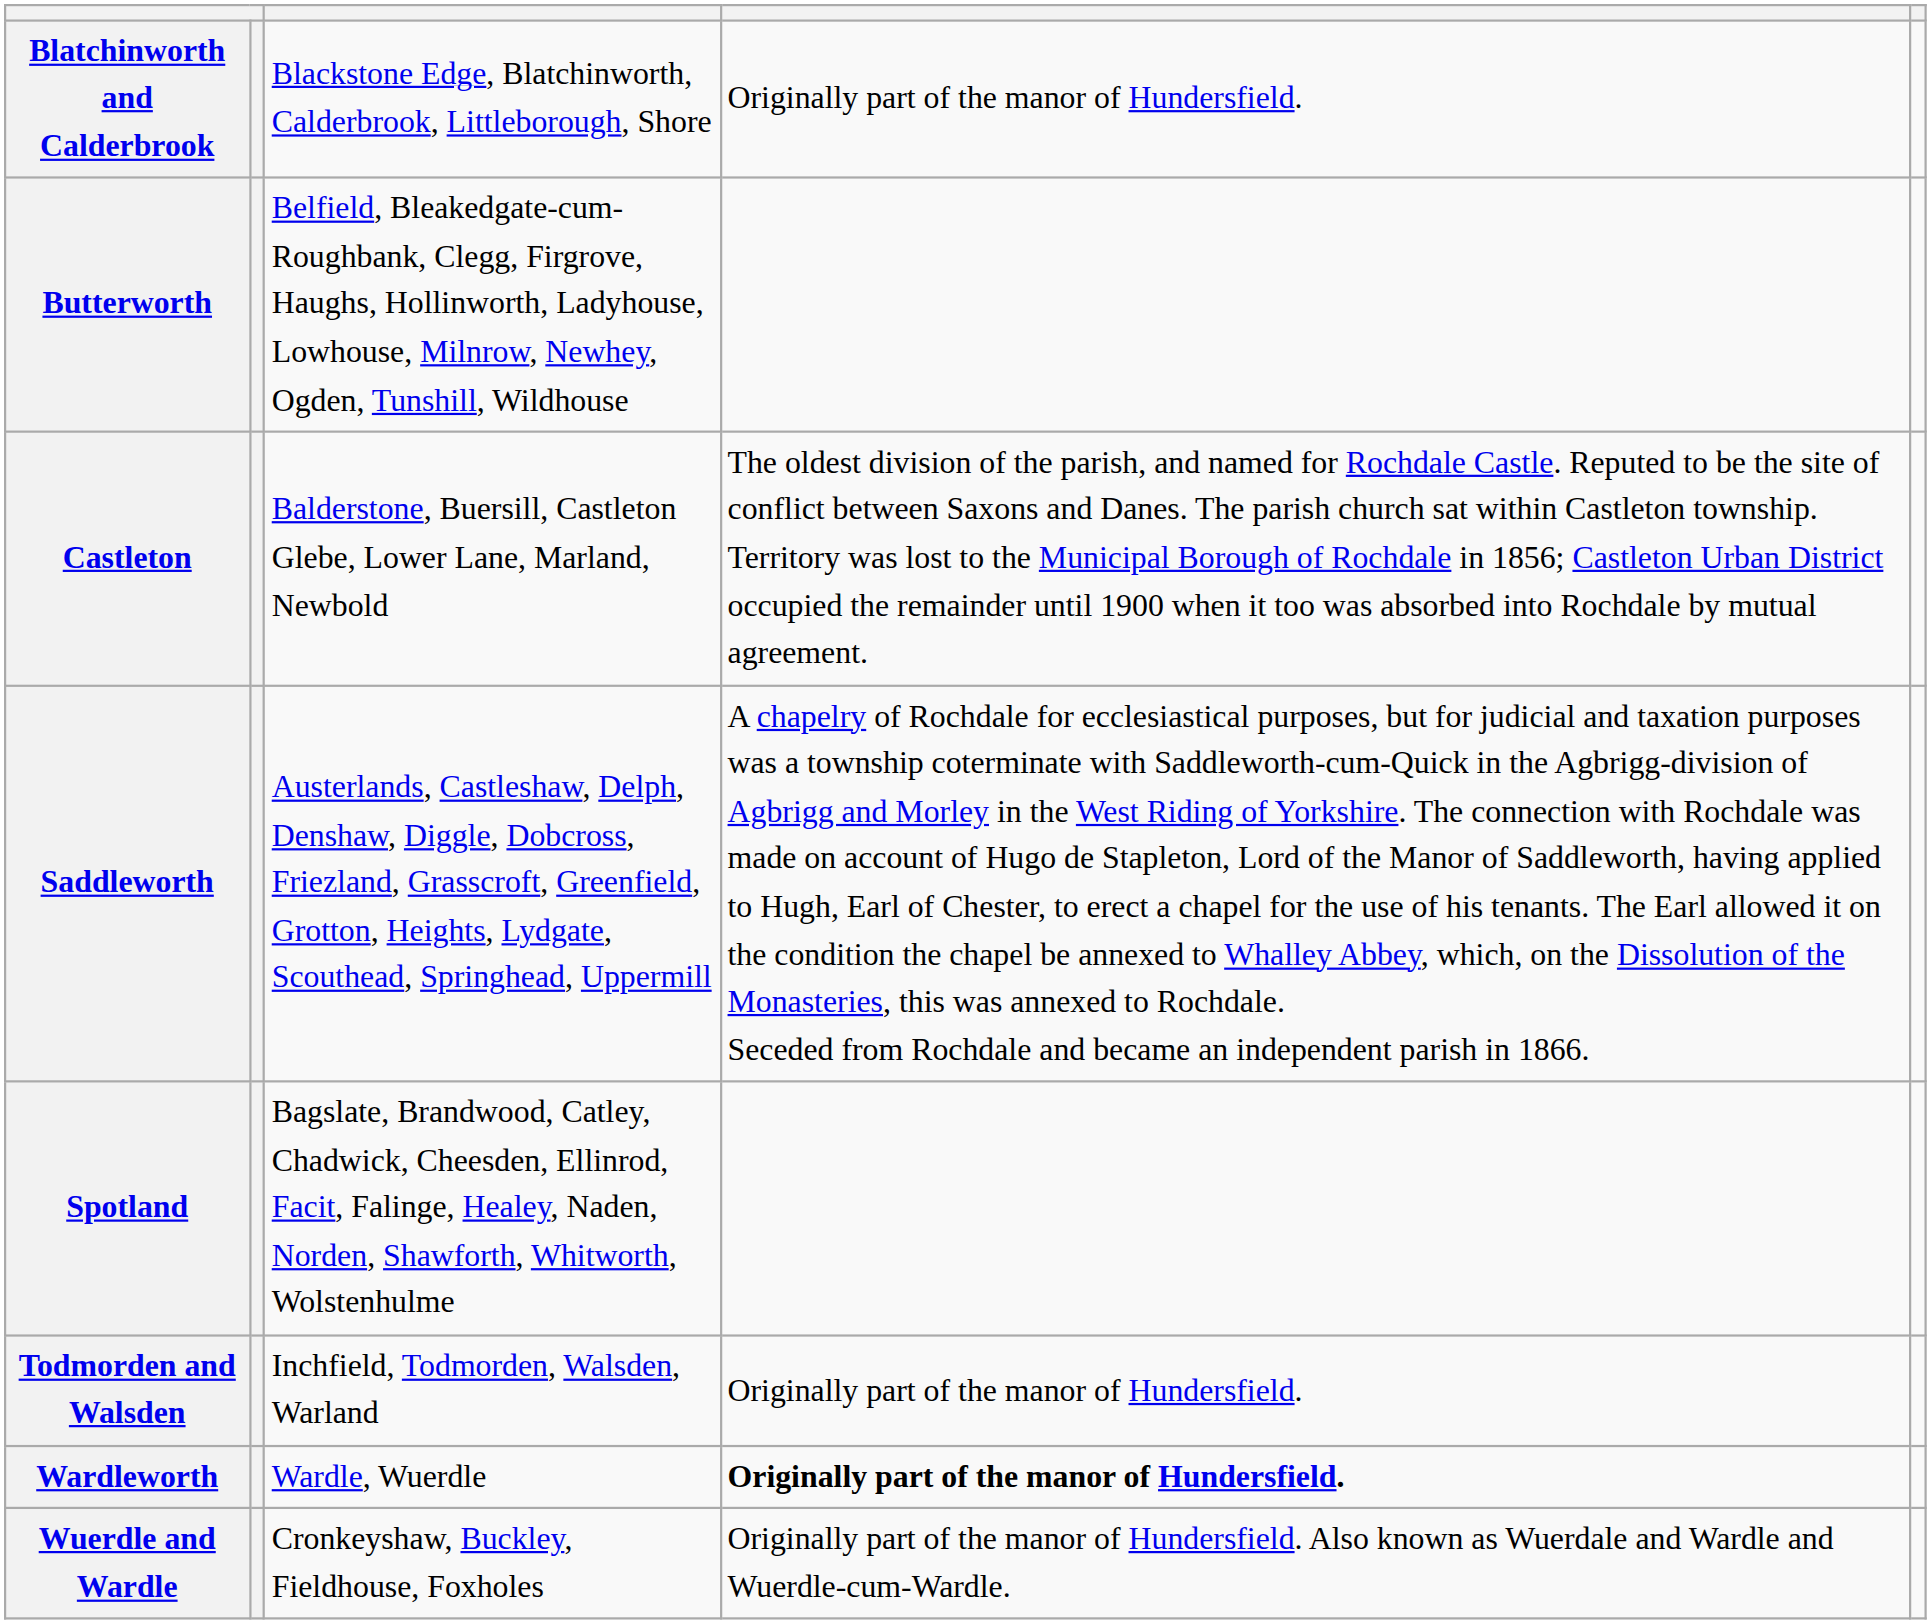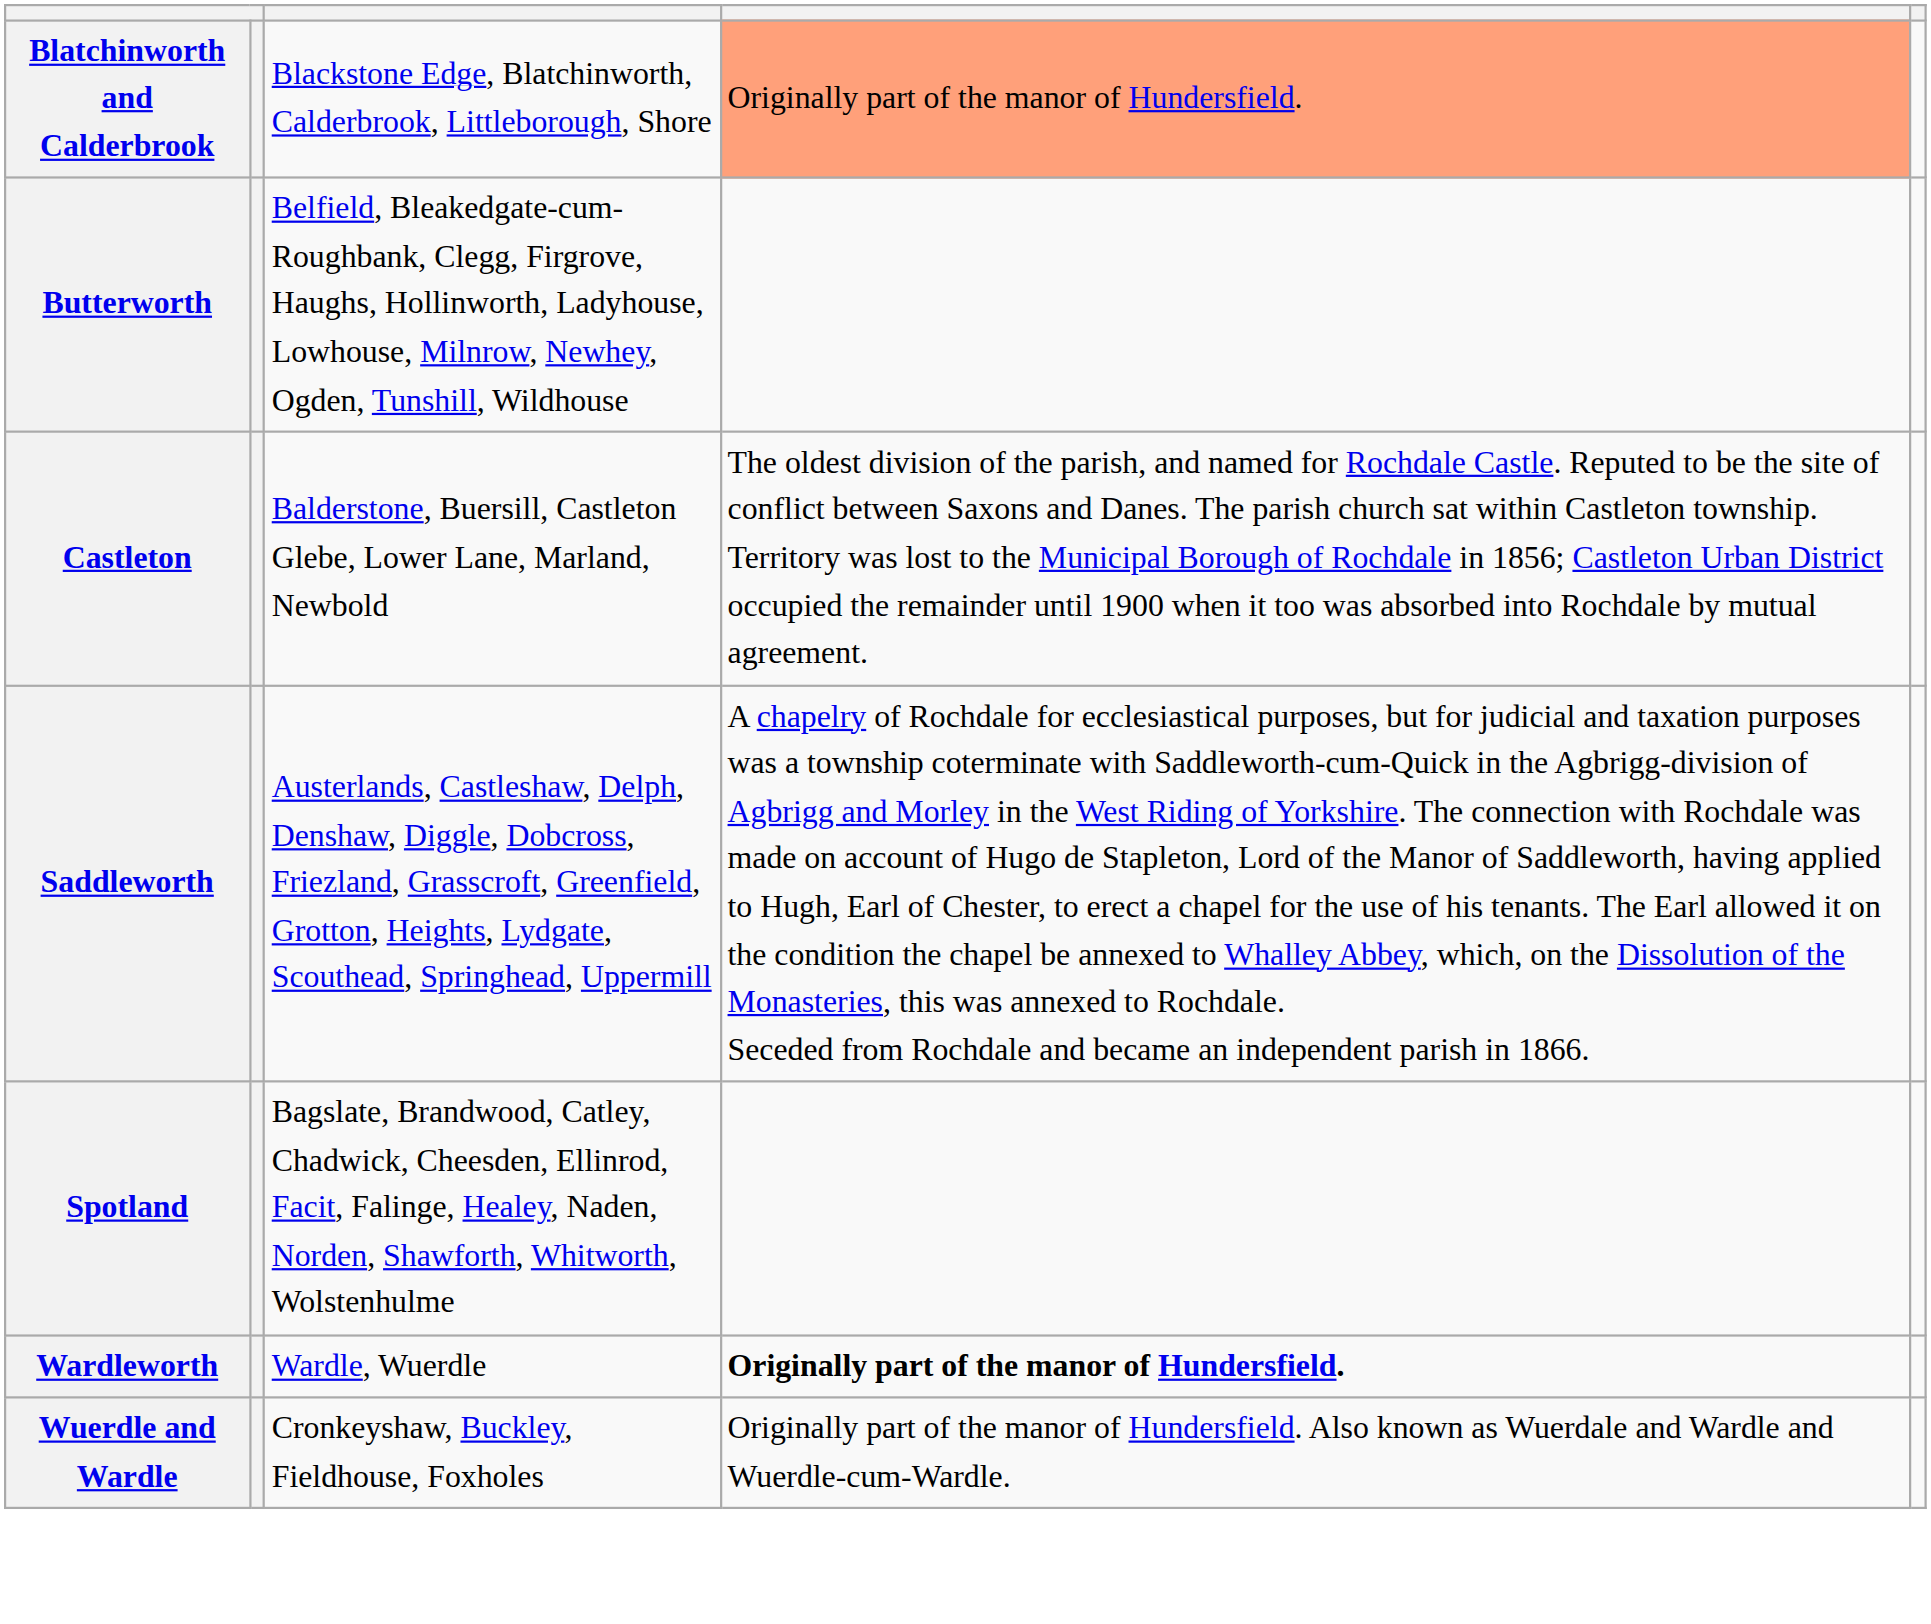Blatchinworth and Calderbrook | column 4: no background -> lightsalmon background
- row: Todmorden and Walsden | Inchfield, Todmorden, Walsden, Warland | Originally part of the manor of Hundersfield.
